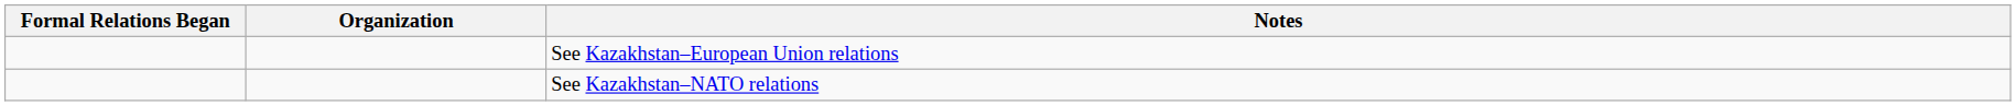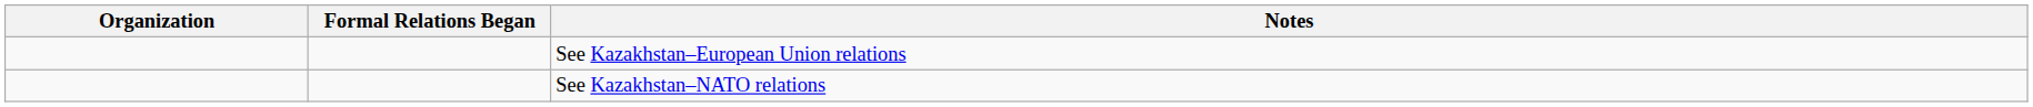columns swapped: Organization <-> Formal Relations Began
